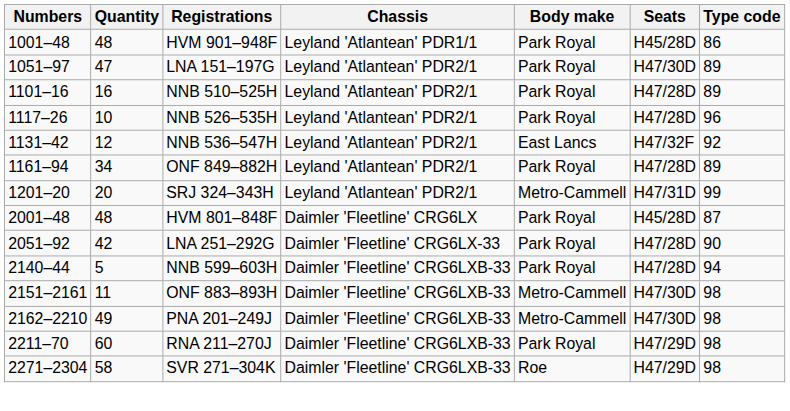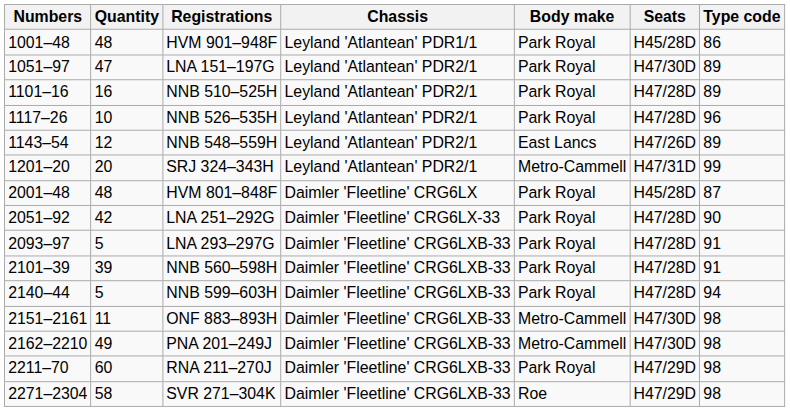- row: 1131–42 | 12 | NNB 536–547H | Leyland 'Atlantean' PDR2/1 | East Lancs | H47/32F | 92
+ row: 1143–54 | 12 | NNB 548–559H | Leyland 'Atlantean' PDR2/1 | East Lancs | H47/26D | 89
- row: 1161–94 | 34 | ONF 849–882H | Leyland 'Atlantean' PDR2/1 | Park Royal | H47/28D | 89
+ row: 2093–97 | 5 | LNA 293–297G | Daimler 'Fleetline' CRG6LXB-33 | Park Royal | H47/28D | 91
+ row: 2101–39 | 39 | NNB 560–598H | Daimler 'Fleetline' CRG6LXB-33 | Park Royal | H47/28D | 91
